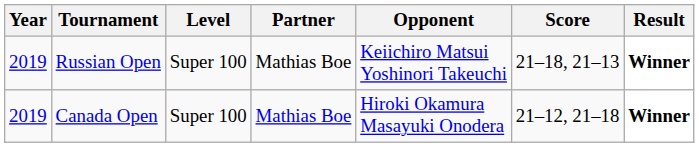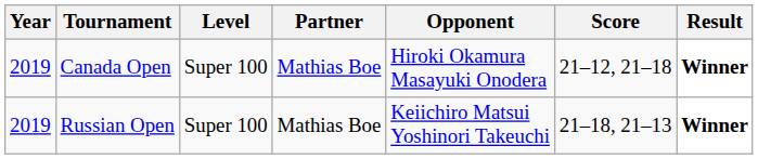rows swapped: Canada Open <-> Russian Open
